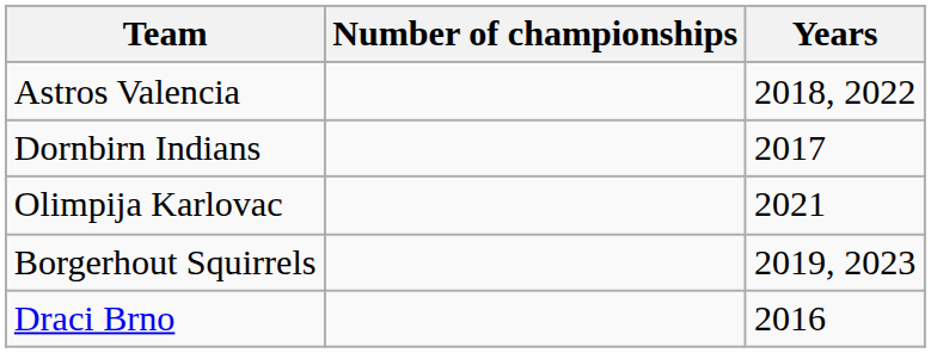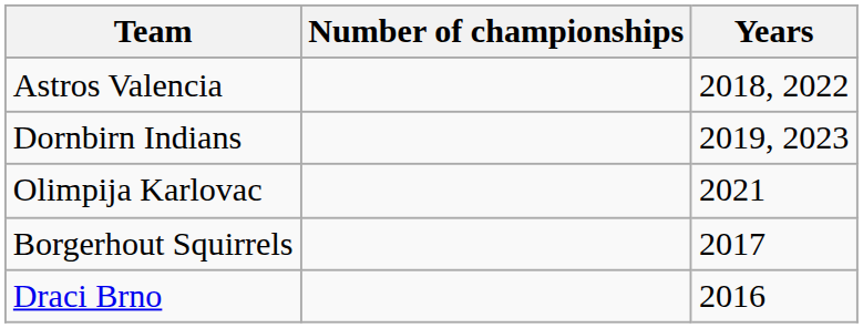Dornbirn Indians | Years: 2017 -> 2019, 2023
Borgerhout Squirrels | Years: 2019, 2023 -> 2017
